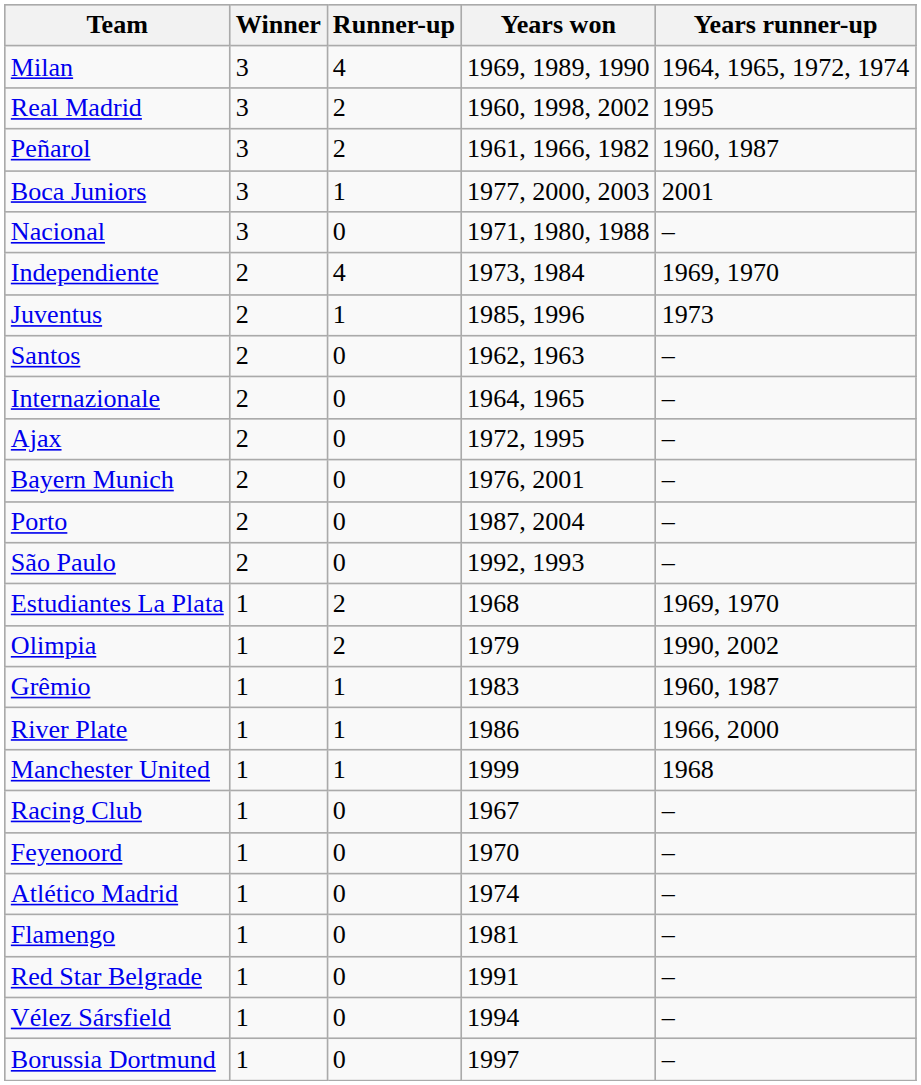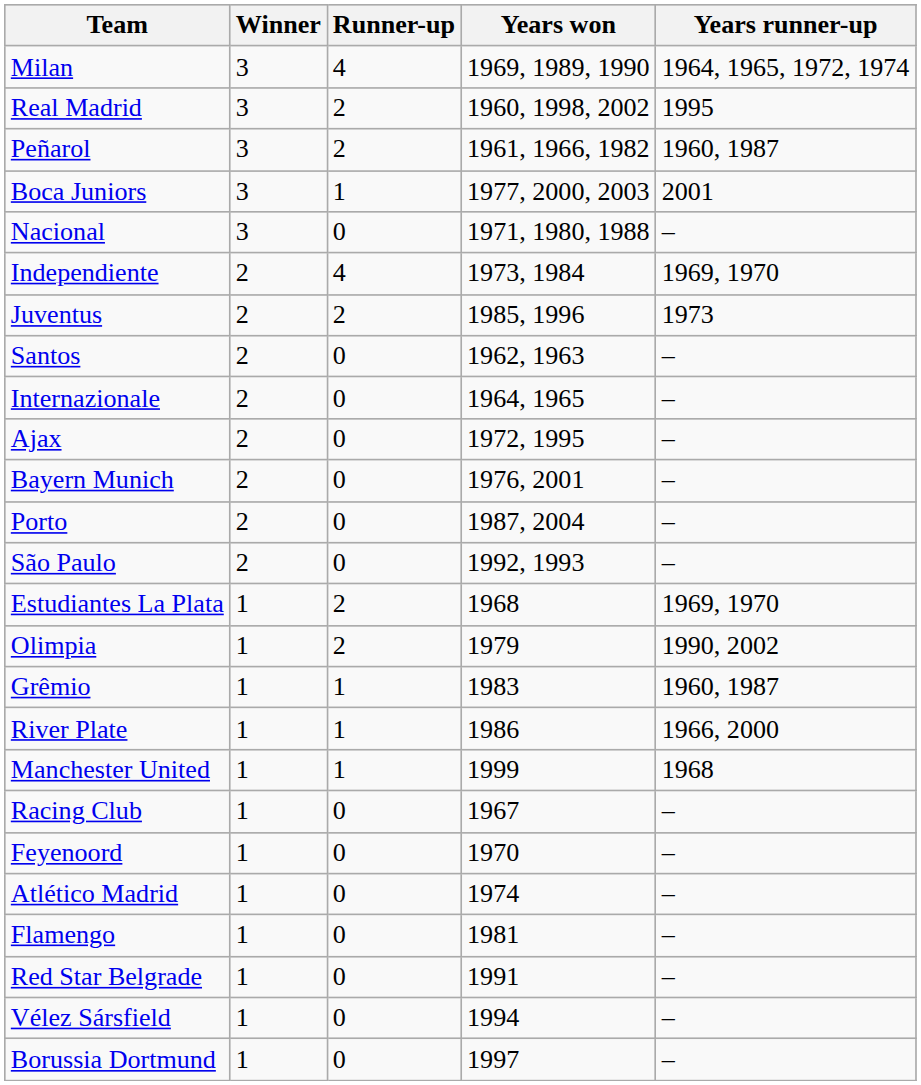Juventus | Runner-up: 1 -> 2
